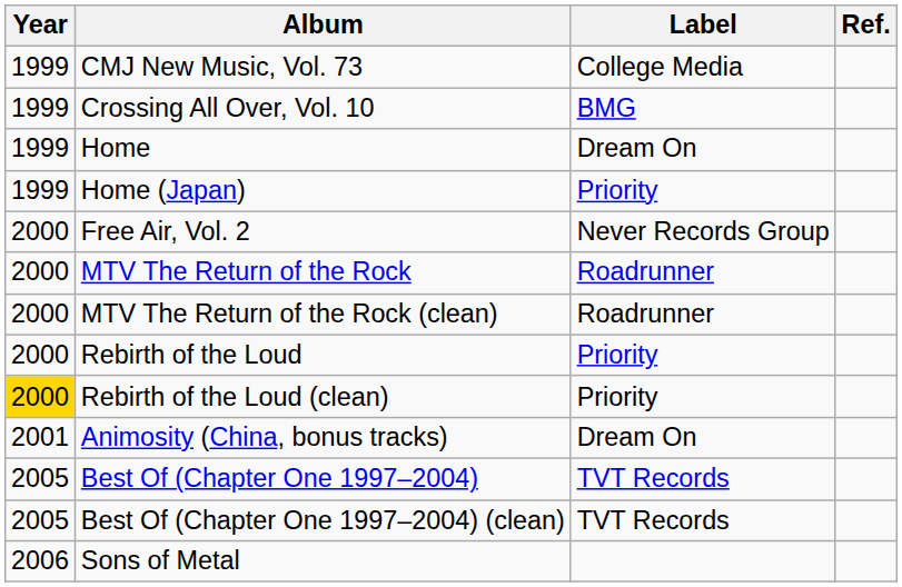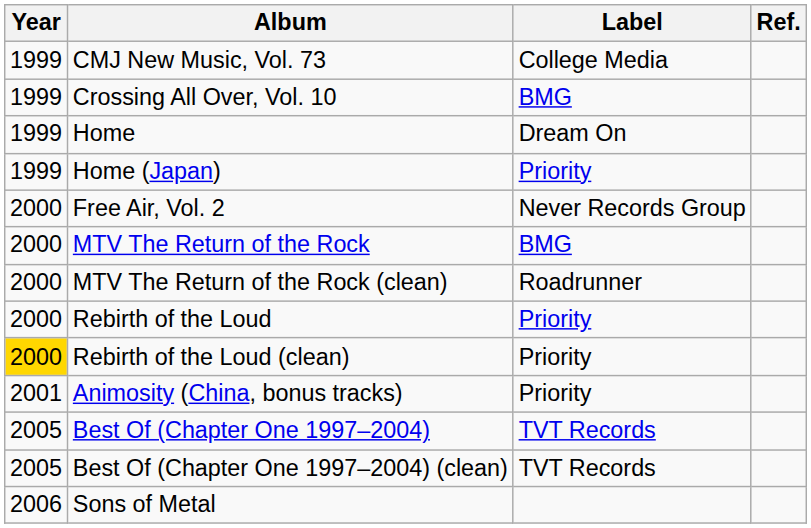MTV The Return of the Rock | Label: Roadrunner -> BMG
Animosity (China, bonus tracks) | Label: Dream On -> Priority
